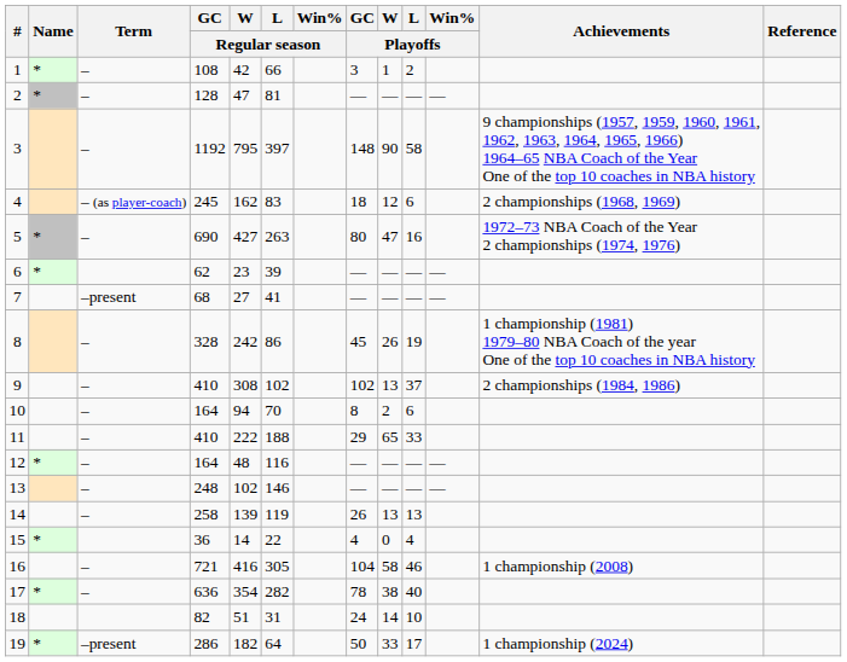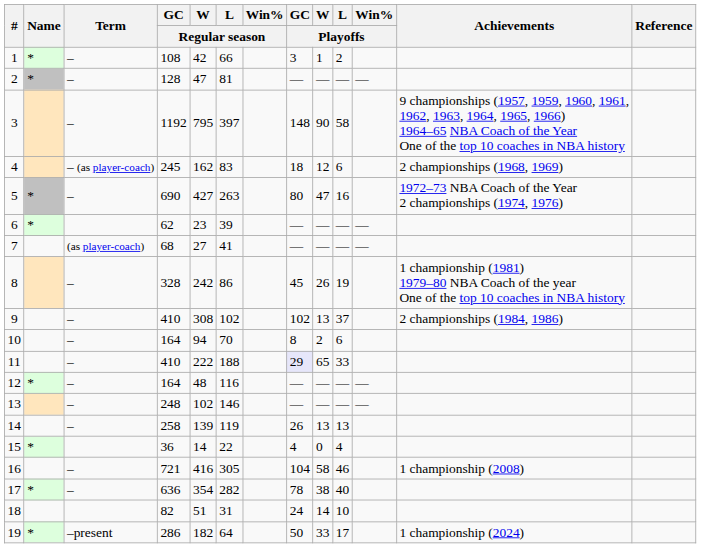7 | Term: –present -> (as player-coach)
11 | GC / Playoffs: no background -> lavender background
